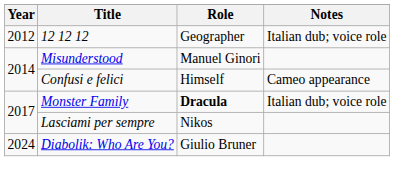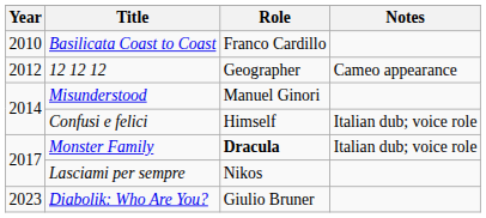+ row: 2010 | Basilicata Coast to Coast | Franco Cardillo
12 12 12 | Notes: Italian dub; voice role -> Cameo appearance
Confusi e felici | Notes: Cameo appearance -> Italian dub; voice role
Diabolik: Who Are You? | Year: 2024 -> 2023
